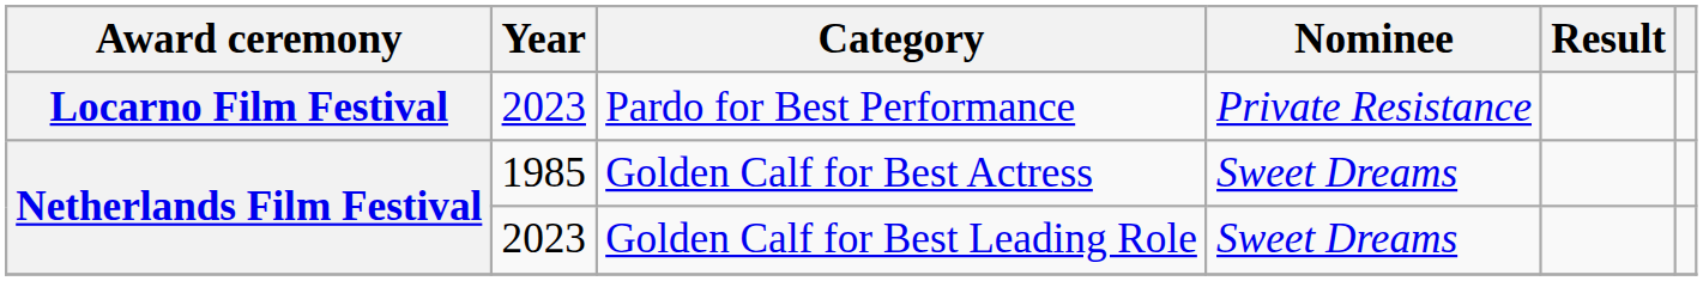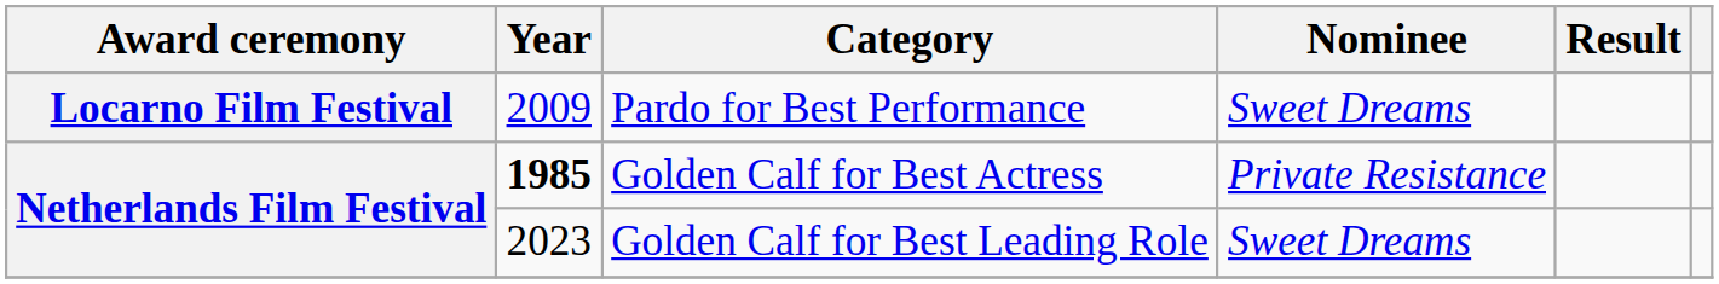Pardo for Best Performance | Year: 2023 -> 2009
Pardo for Best Performance | Nominee: Private Resistance -> Sweet Dreams
Golden Calf for Best Actress | Year: normal -> bold
Golden Calf for Best Actress | Nominee: Sweet Dreams -> Private Resistance
